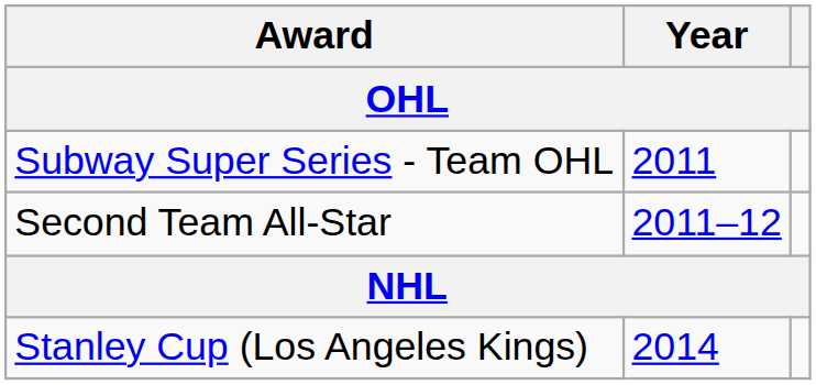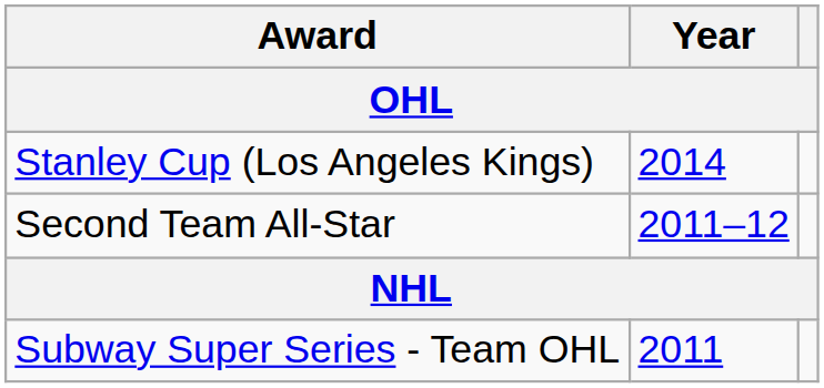rows swapped: Subway Super Series - Team OHL <-> Stanley Cup (Los Angeles Kings)
